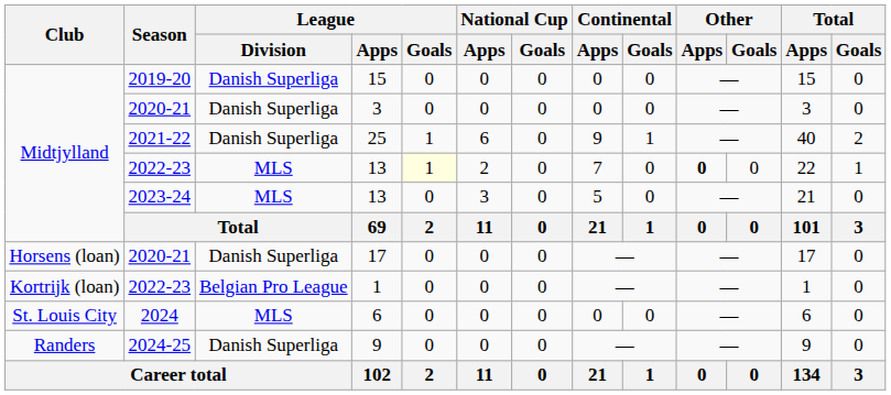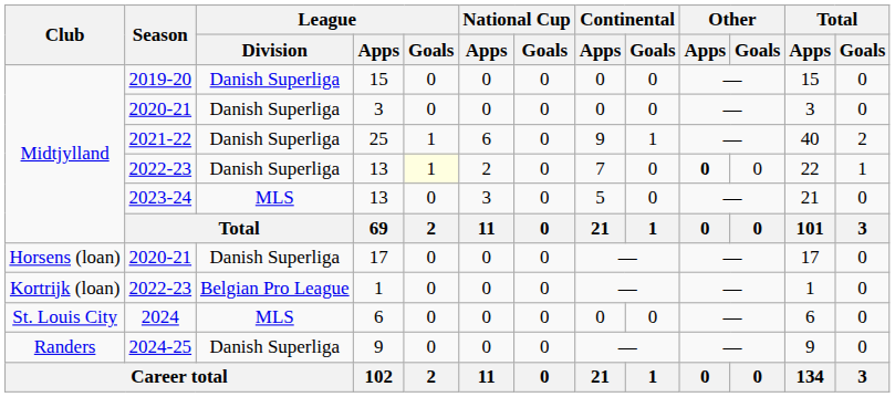2022-23 / 13 | League / Division: MLS -> Danish Superliga
